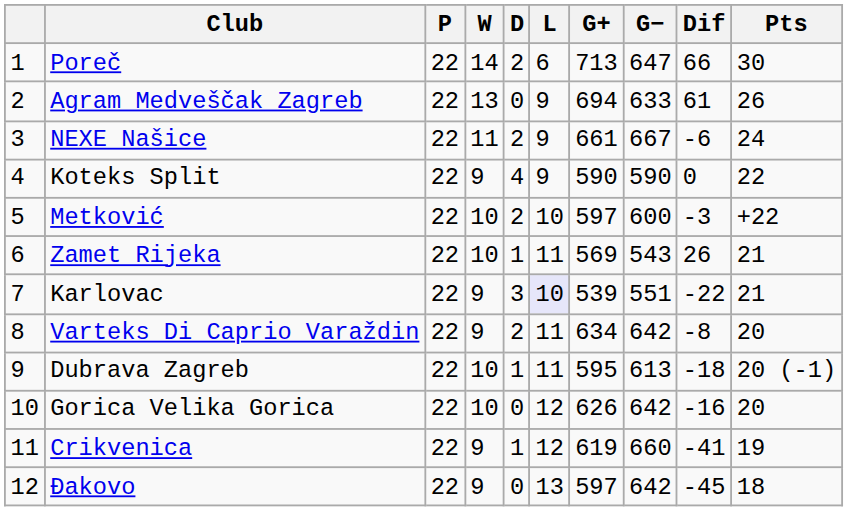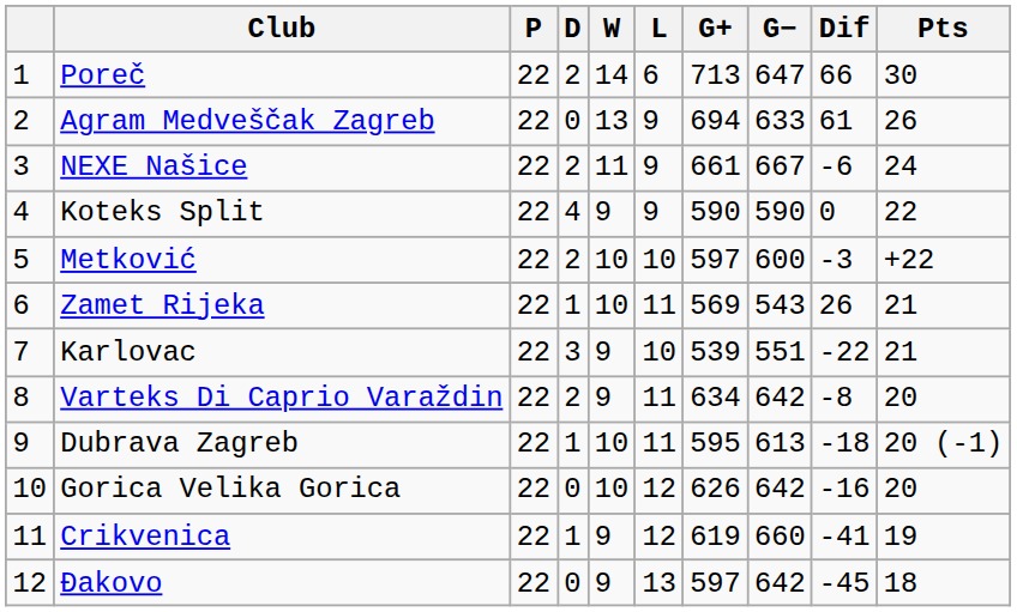columns swapped: W <-> D
Karlovac | L: lavender background -> no background
